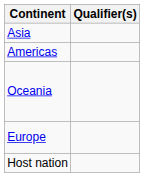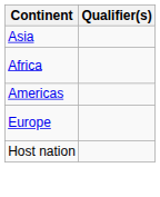+ row: Africa
- row: Oceania
